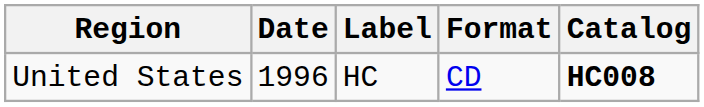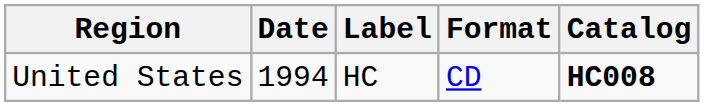United States | Date: 1996 -> 1994
